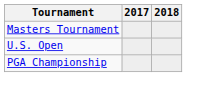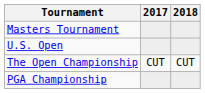+ row: The Open Championship | CUT | CUT
